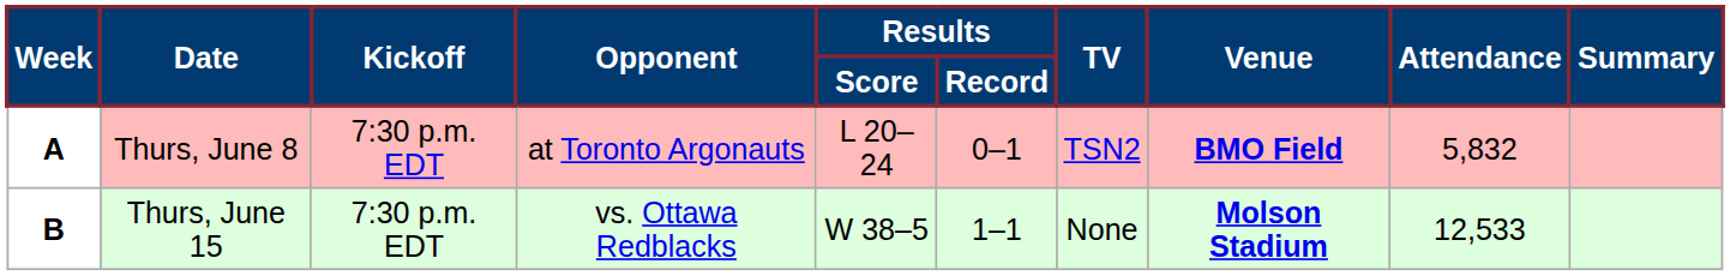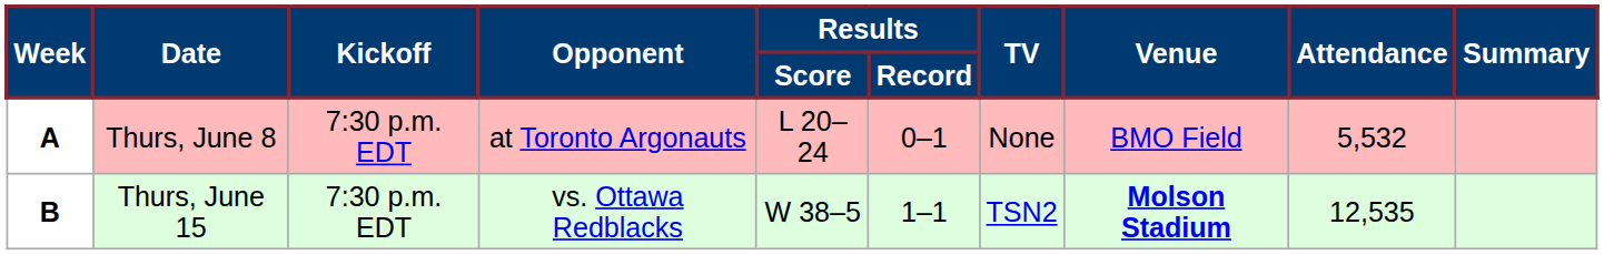A | TV: TSN2 -> None
A | Venue: bold -> normal
A | Attendance: 5,832 -> 5,532
B | TV: None -> TSN2
B | Attendance: 12,533 -> 12,535
